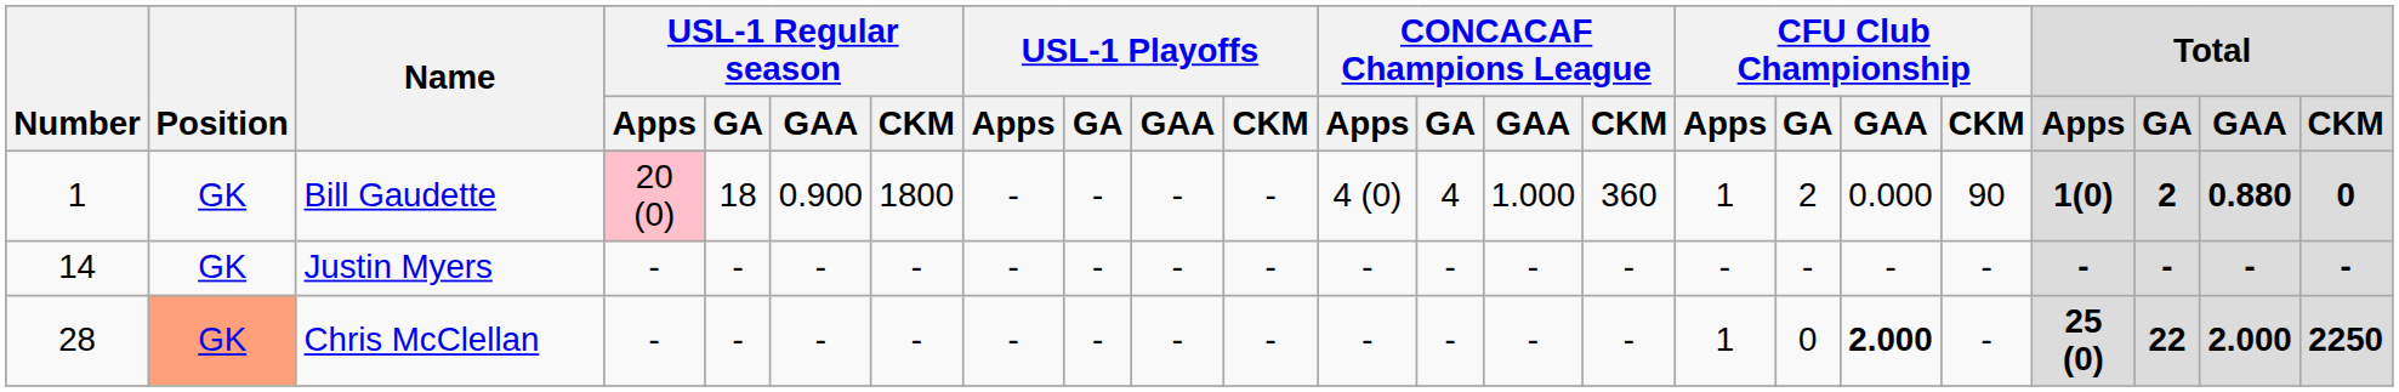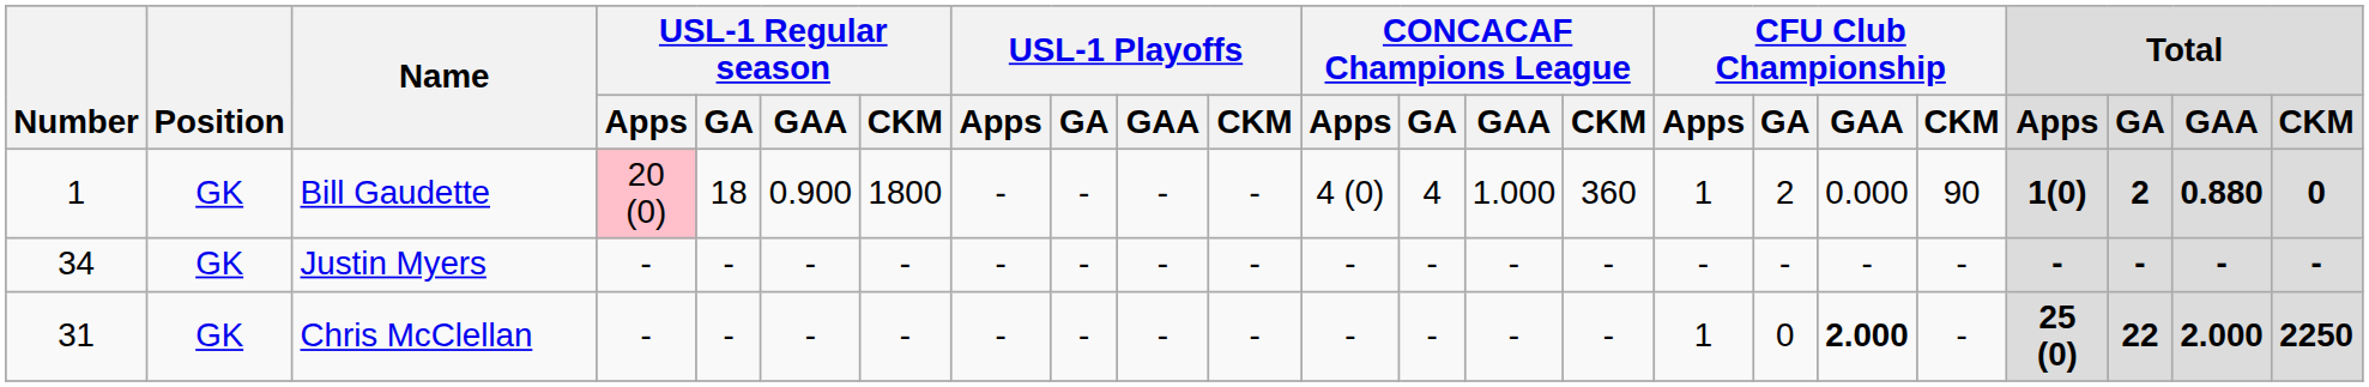Justin Myers | Number: 14 -> 34
Chris McClellan | Number: 28 -> 31
Chris McClellan | Position: lightsalmon background -> no background
